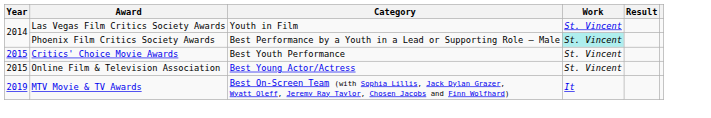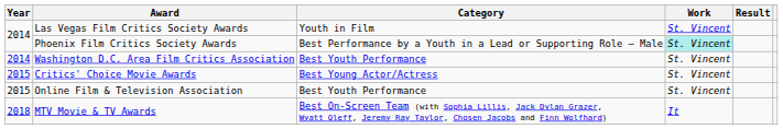+ row: 2014 | Washington D.C. Area Film Critics Association | Best Youth Performance | St. Vincent
Critics' Choice Movie Awards | Category: Best Youth Performance -> Best Young Actor/Actress
Online Film & Television Association | Category: Best Young Actor/Actress -> Best Youth Performance
MTV Movie & TV Awards | Year: 2019 -> 2018
